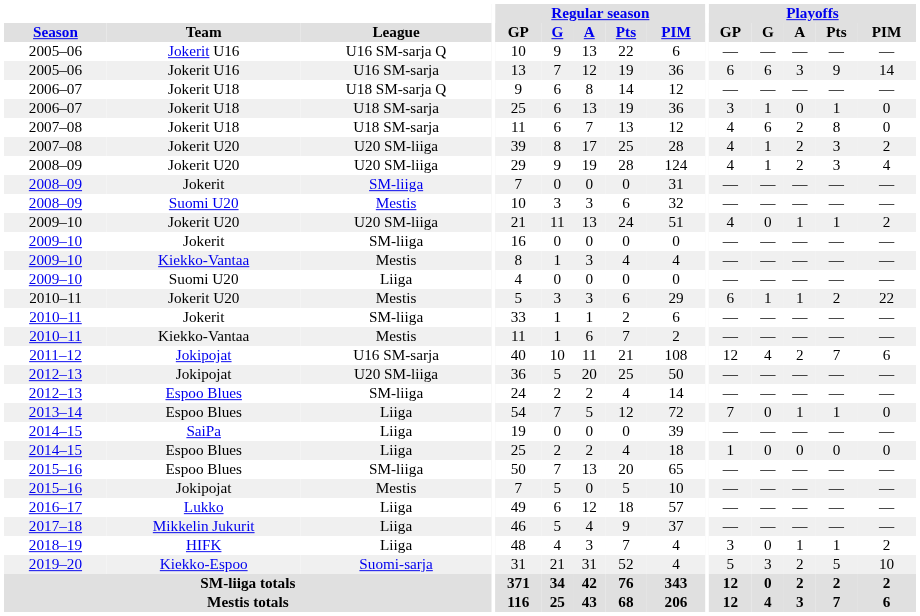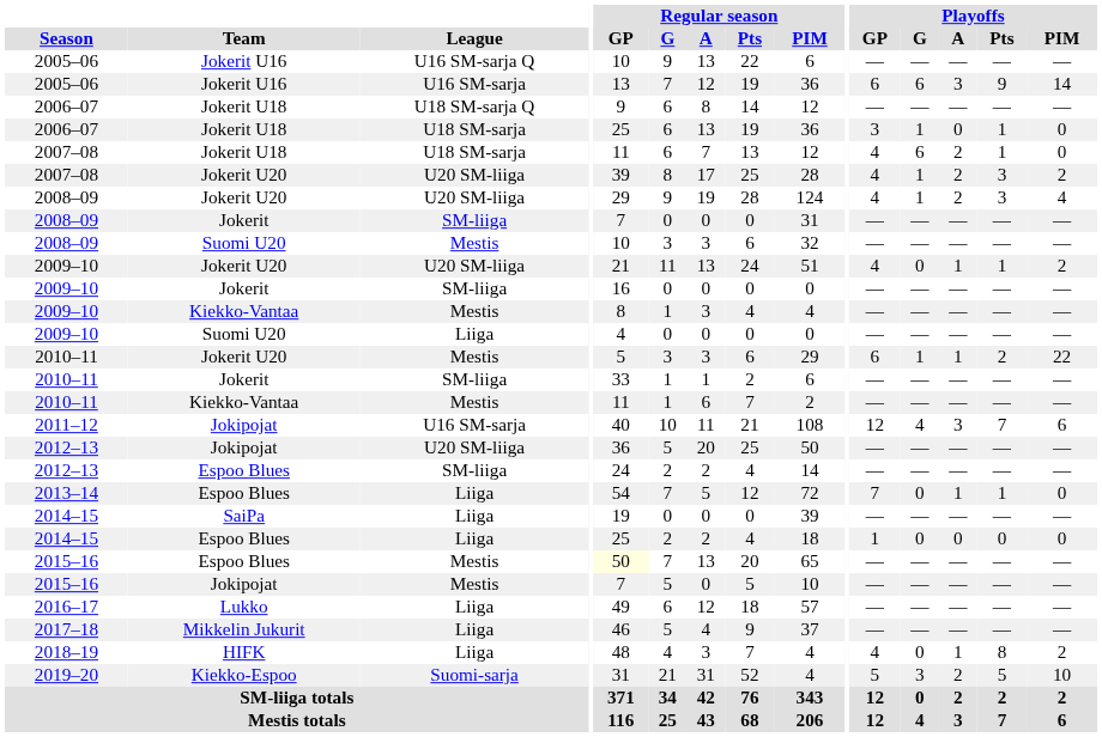2007–08 / Jokerit U18 | Playoffs / Pts: 8 -> 1
2011–12 | Playoffs / A: 2 -> 3
2015–16 / Espoo Blues | League: SM-liiga -> Mestis
2015–16 / Espoo Blues | Regular season / GP: no background -> lightyellow background
2018–19 | Playoffs / GP: 3 -> 4
2018–19 | Playoffs / Pts: 1 -> 8
